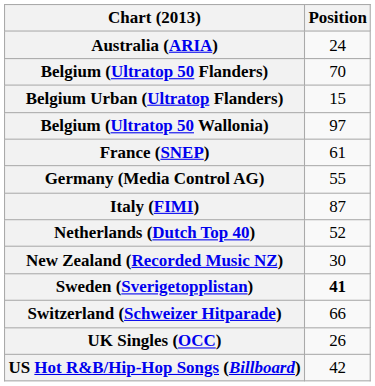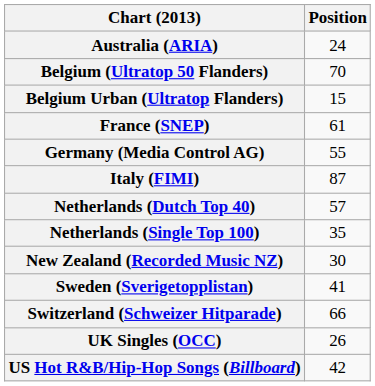- row: Belgium (Ultratop 50 Wallonia) | 97
Netherlands (Dutch Top 40) | Position: 52 -> 57
+ row: Netherlands (Single Top 100) | 35
Sweden (Sverigetopplistan) | Position: bold -> normal
